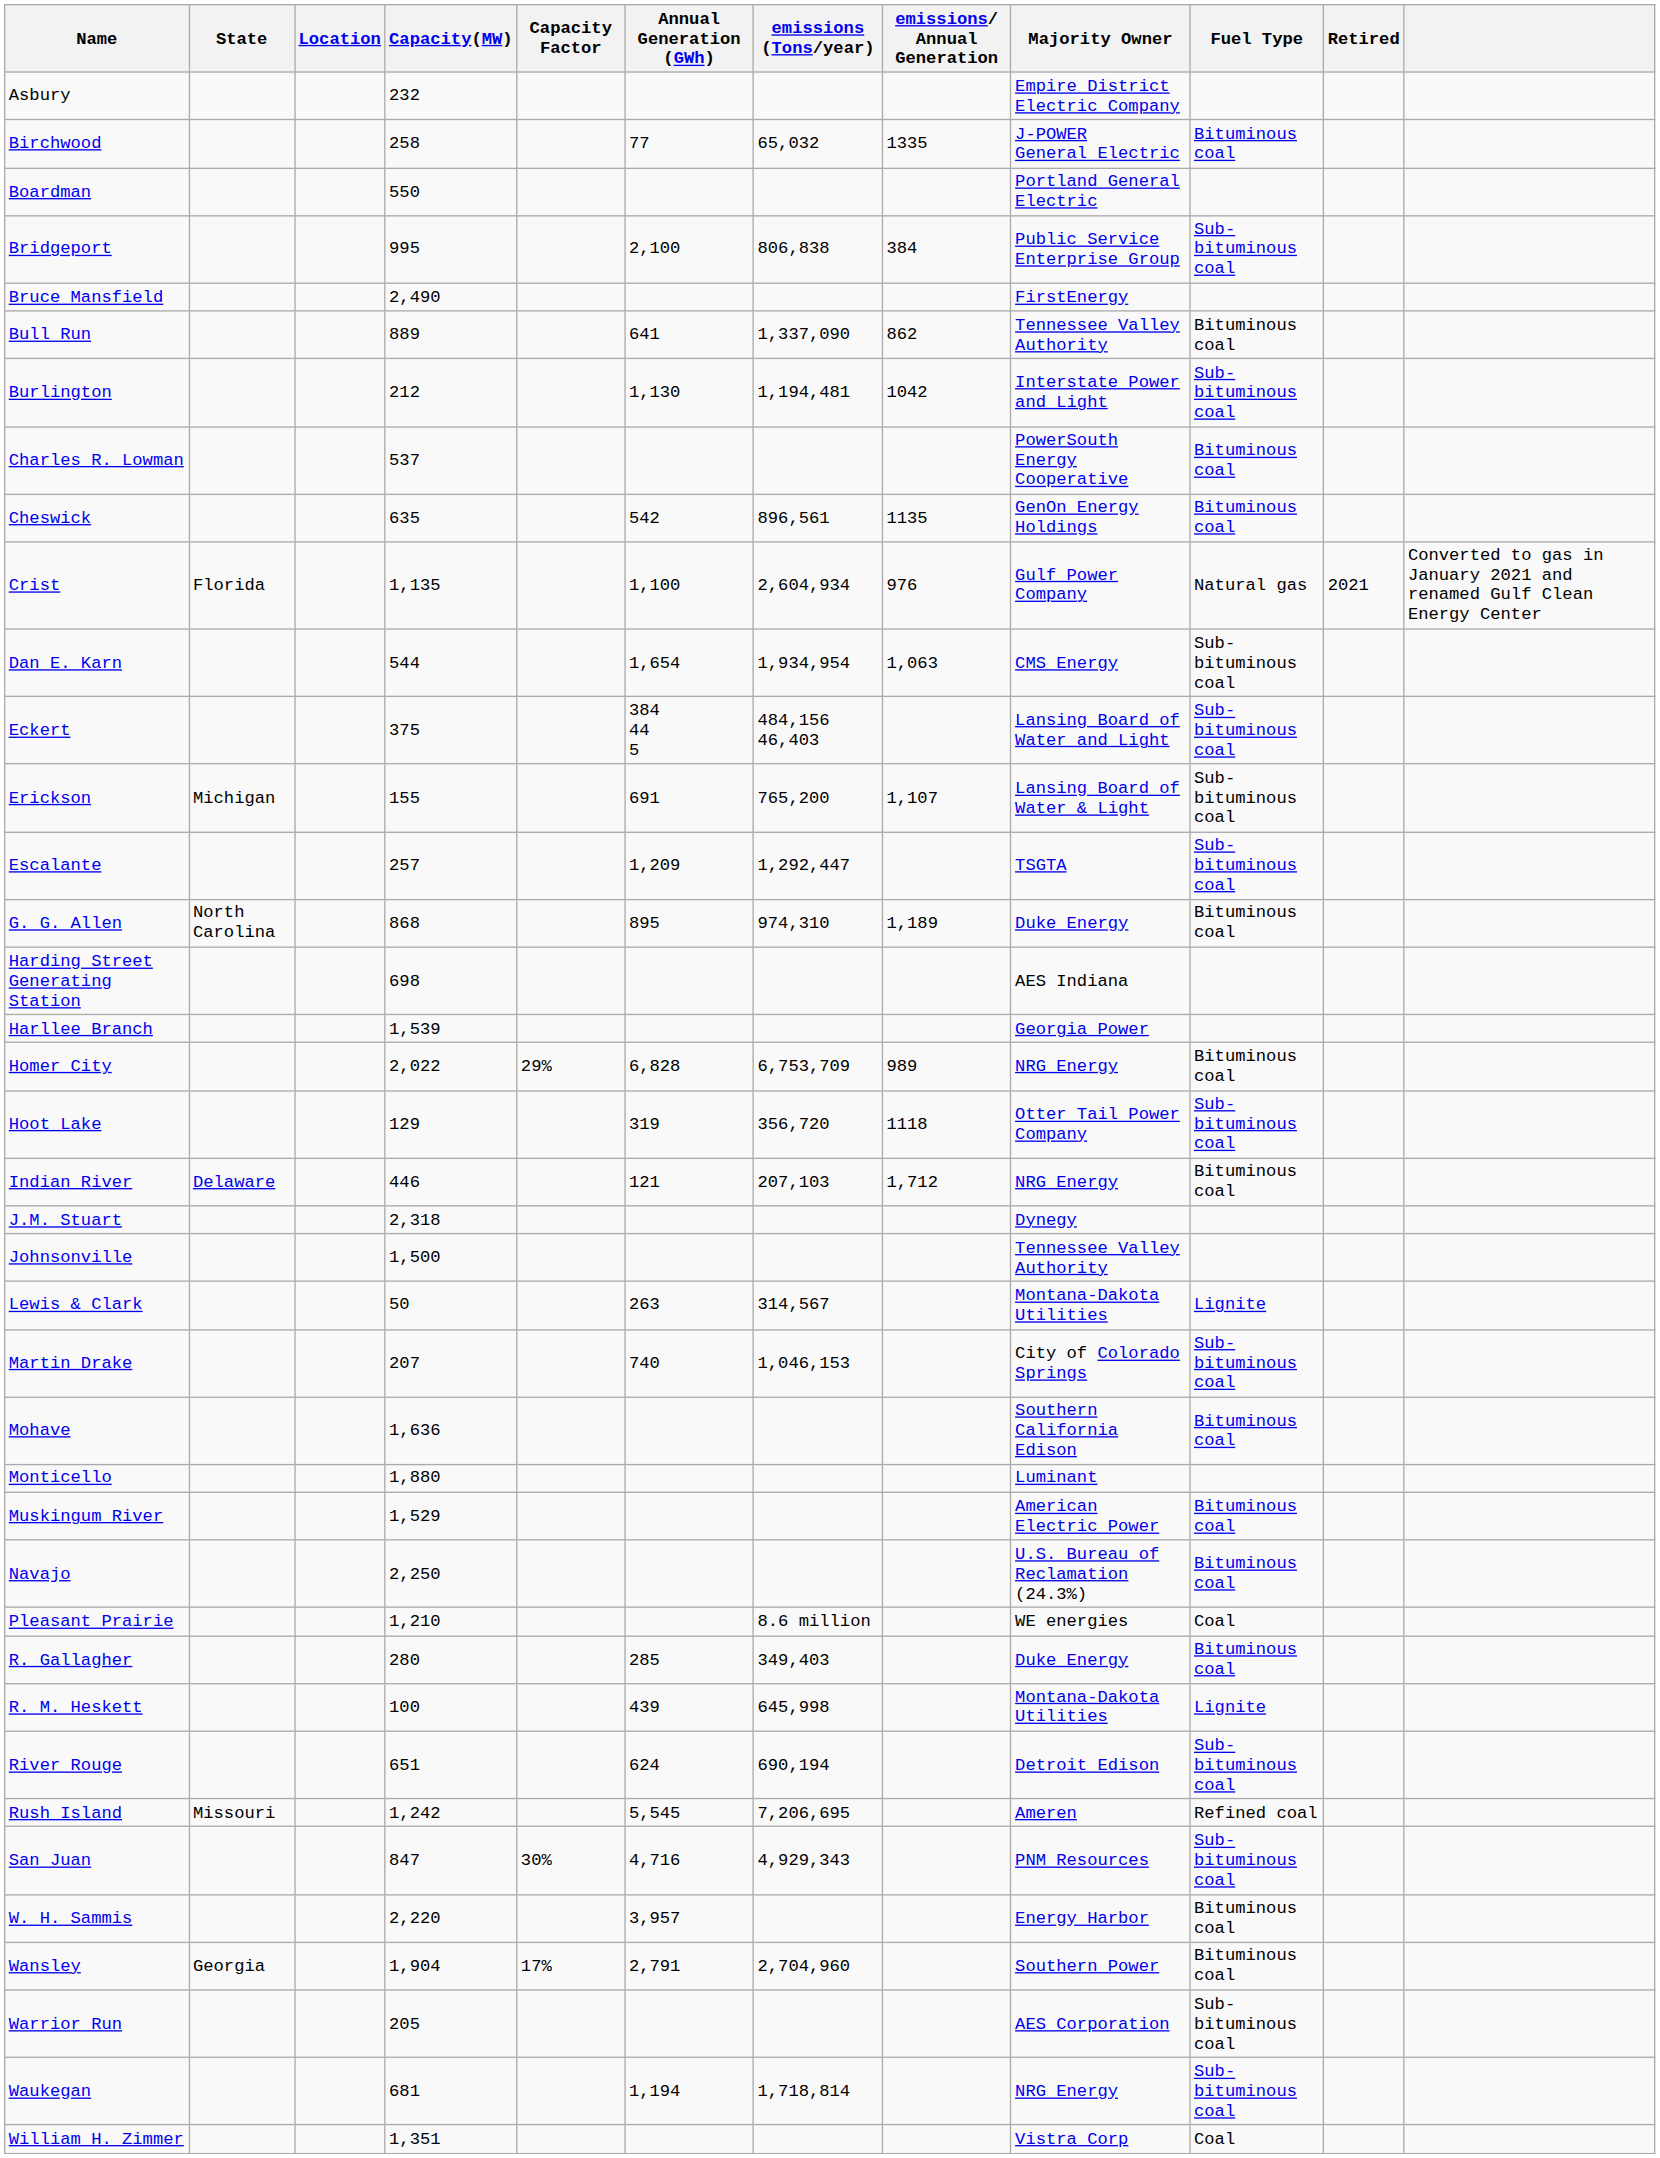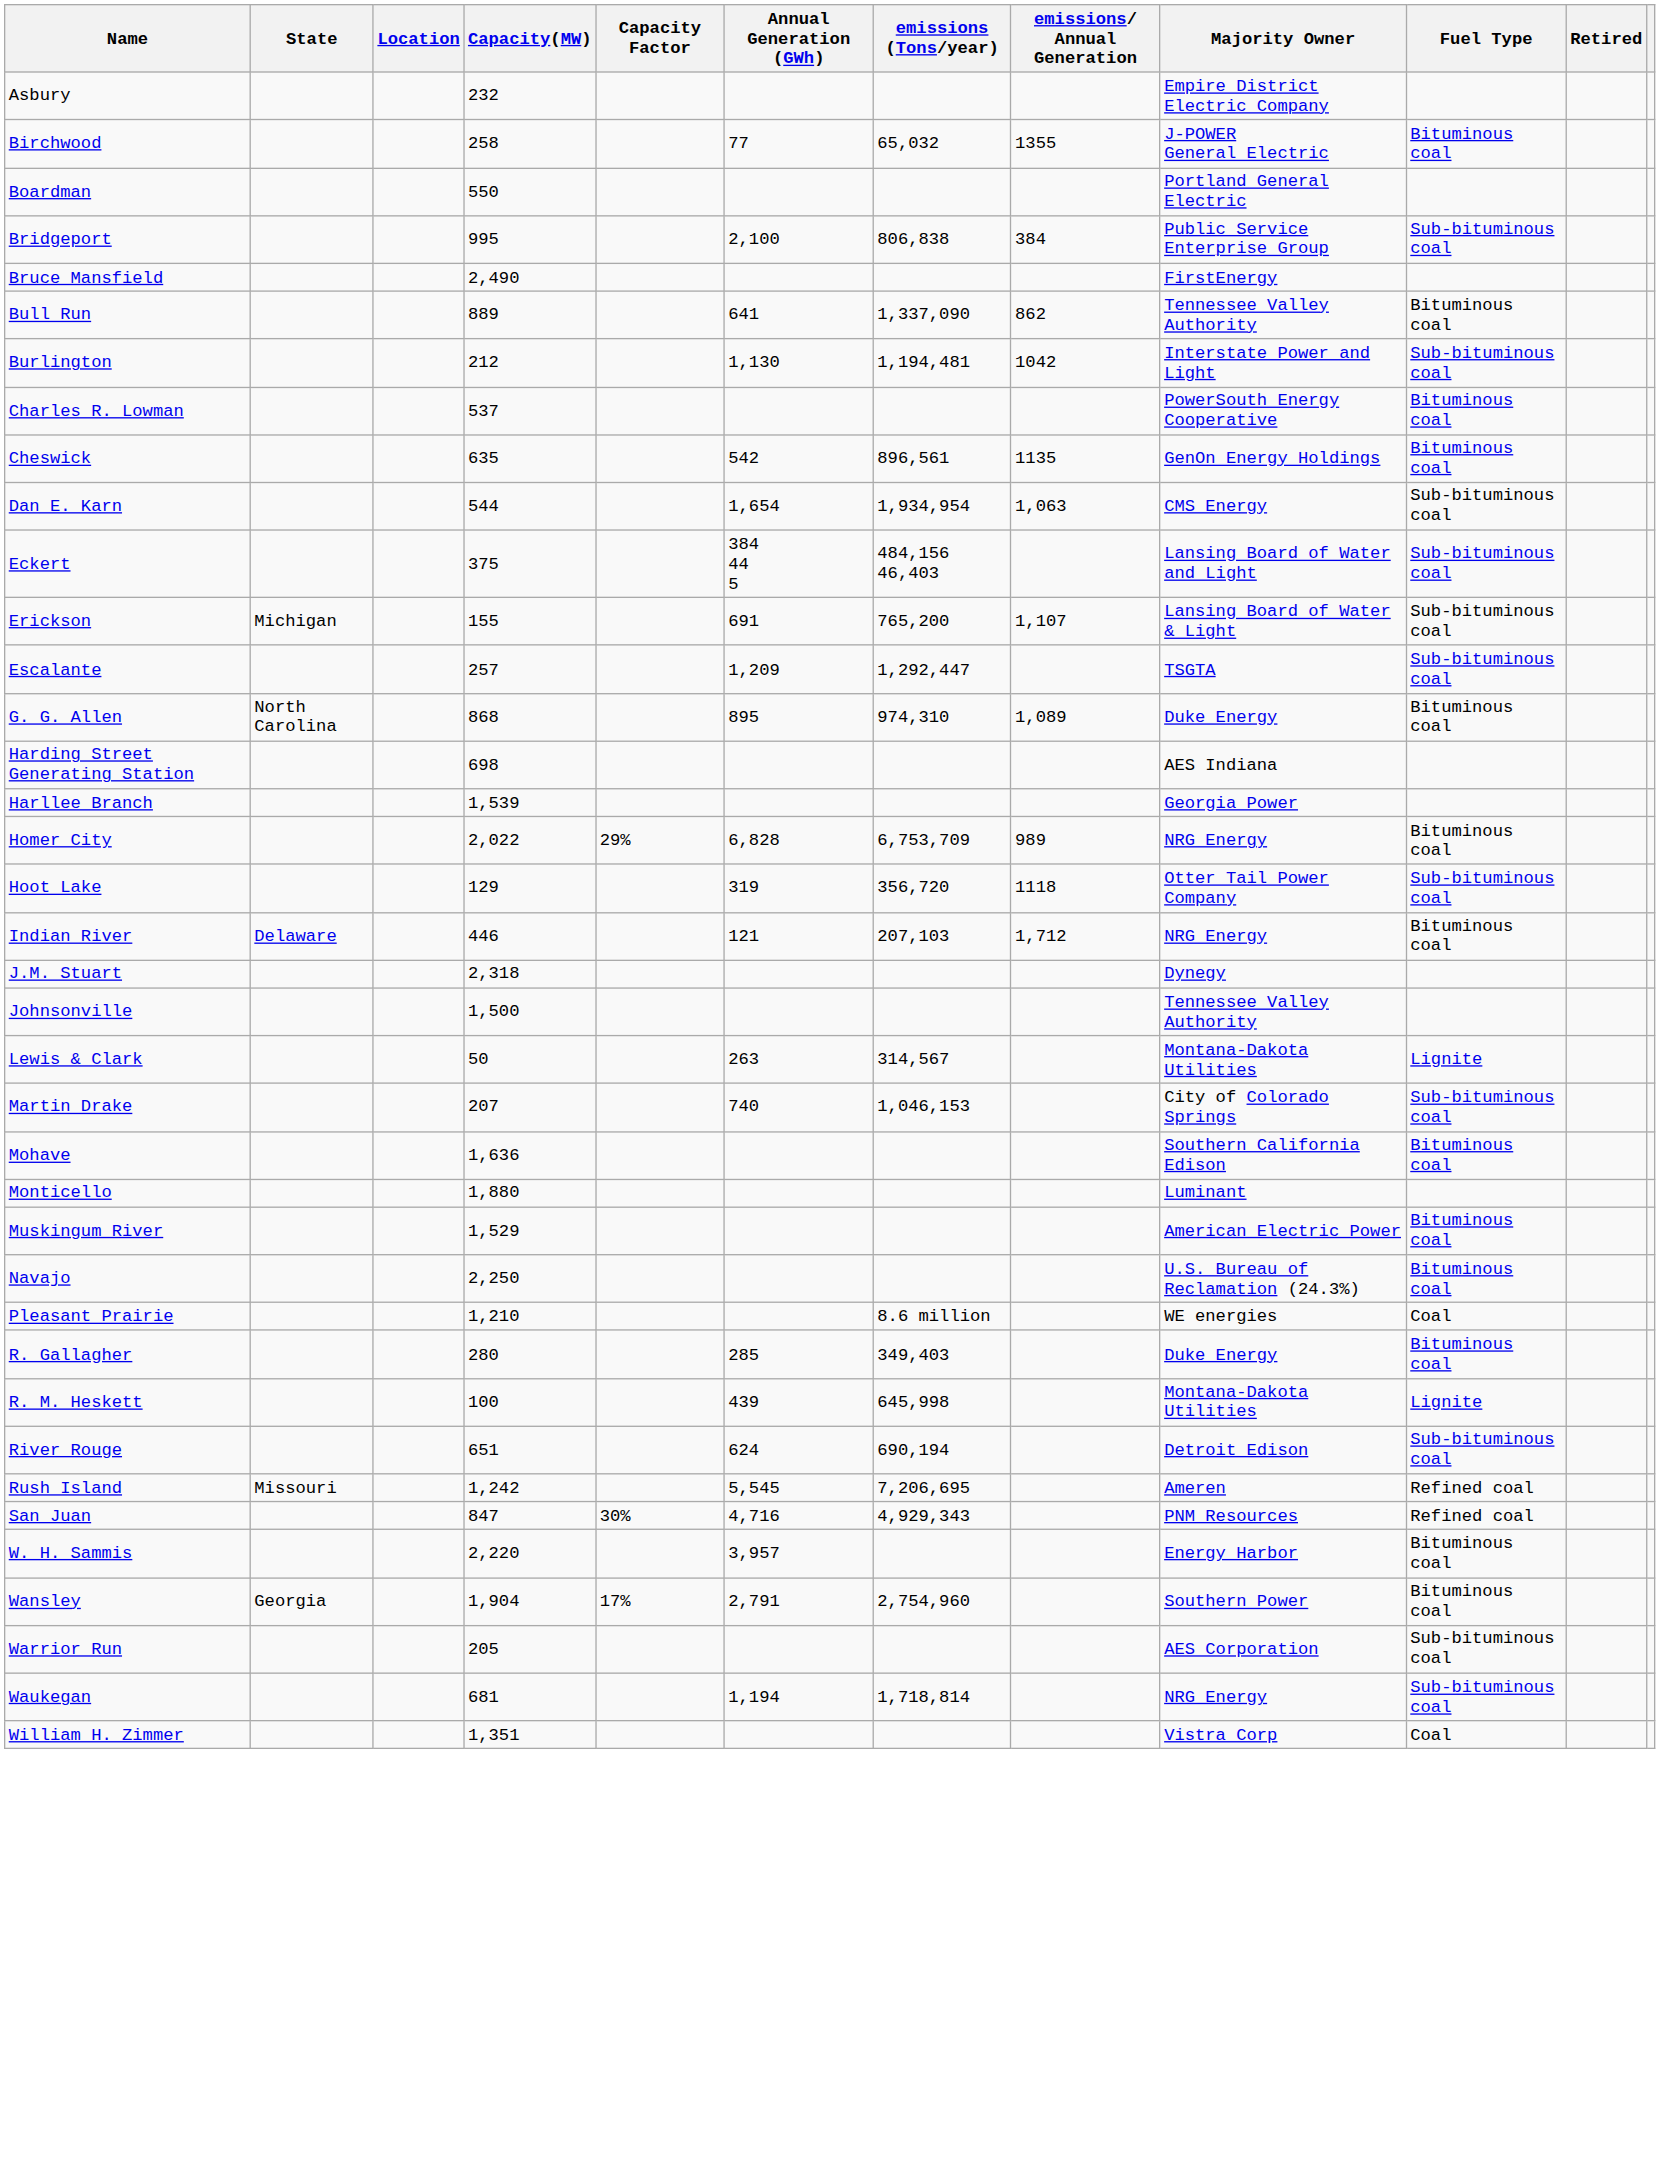Birchwood | emissions/ Annual Generation: 1335 -> 1355
- row: Crist | Florida | 1,135 | 1,100 | 2,604,934 | 976 | Gulf Power Company | Natural gas | 2021 | Converted to gas in January 2021 and renamed Gulf Clean Energy Center
G. G. Allen | emissions/ Annual Generation: 1,189 -> 1,089
San Juan | Fuel Type: Sub-bituminous coal -> Refined coal
Wansley | emissions (Tons/year): 2,704,960 -> 2,754,960
